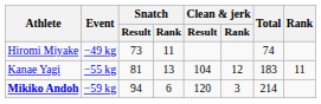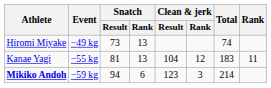Hiromi Miyake | Snatch / Rank: 11 -> 13
Mikiko Andoh | Clean & jerk / Result: 120 -> 123
